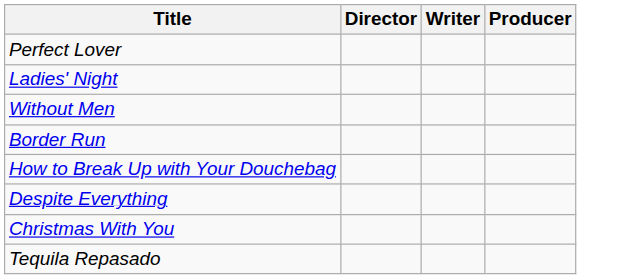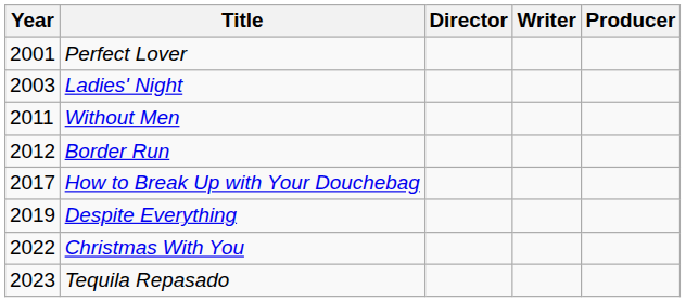+ column: Year | 2001 | 2003 | 2011 | 2012 | 2017 | 2019 | 2022 | 2023
